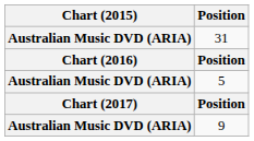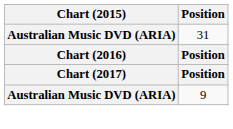- row: Australian Music DVD (ARIA) | 5
